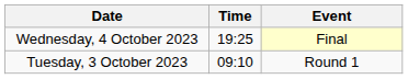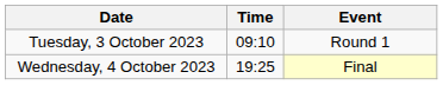rows swapped: Tuesday, 3 October 2023 <-> Wednesday, 4 October 2023
